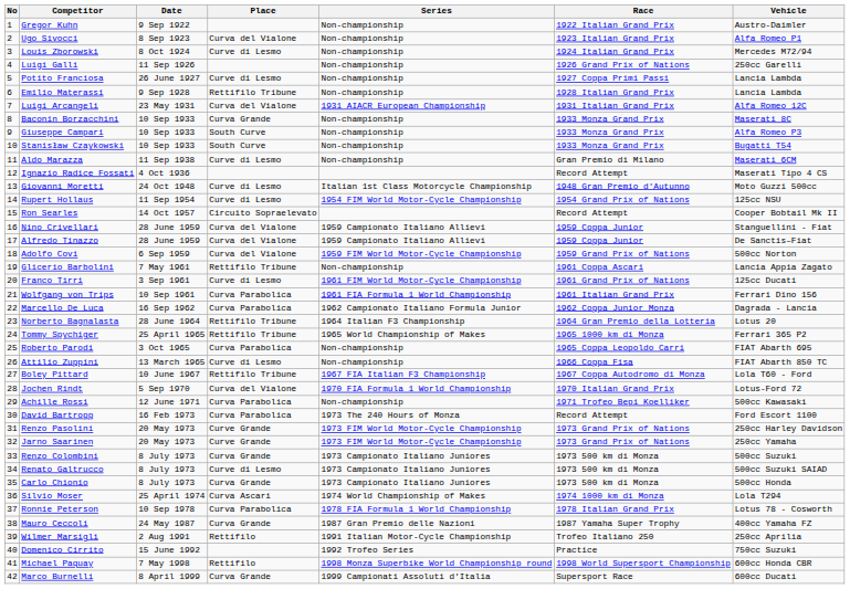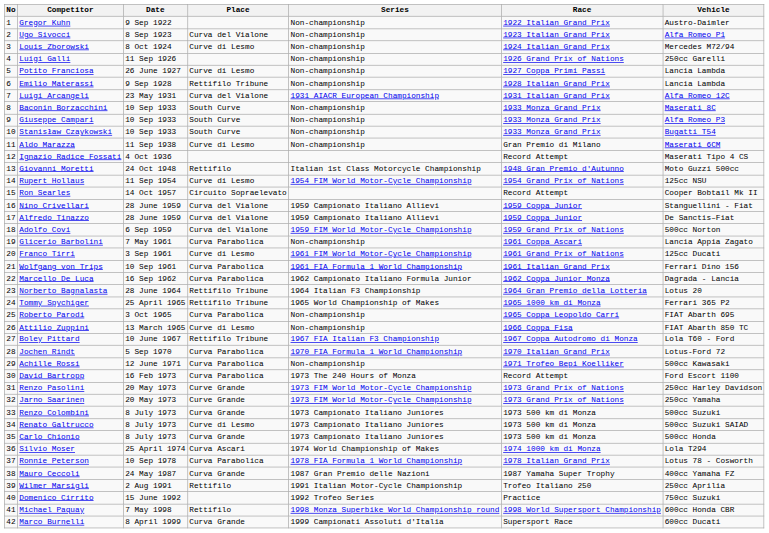Baconin Borzacchini | Place: Curva Grande -> South Curve
Giovanni Moretti | Place: Curve di Lesmo -> Rettifilo
Glicerio Barbolini | Place: Rettifilo Tribune -> Curva Parabolica
Jochen Rindt | Place: Curva del Vialone -> Curva Parabolica
